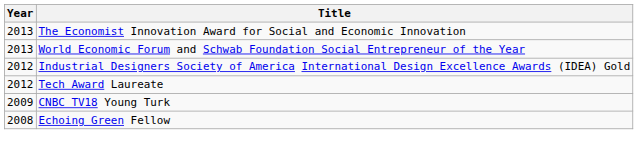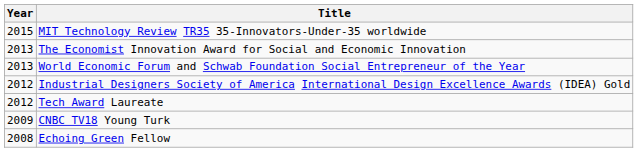+ row: 2015 | MIT Technology Review TR35 35-Innovators-Under-35 worldwide
